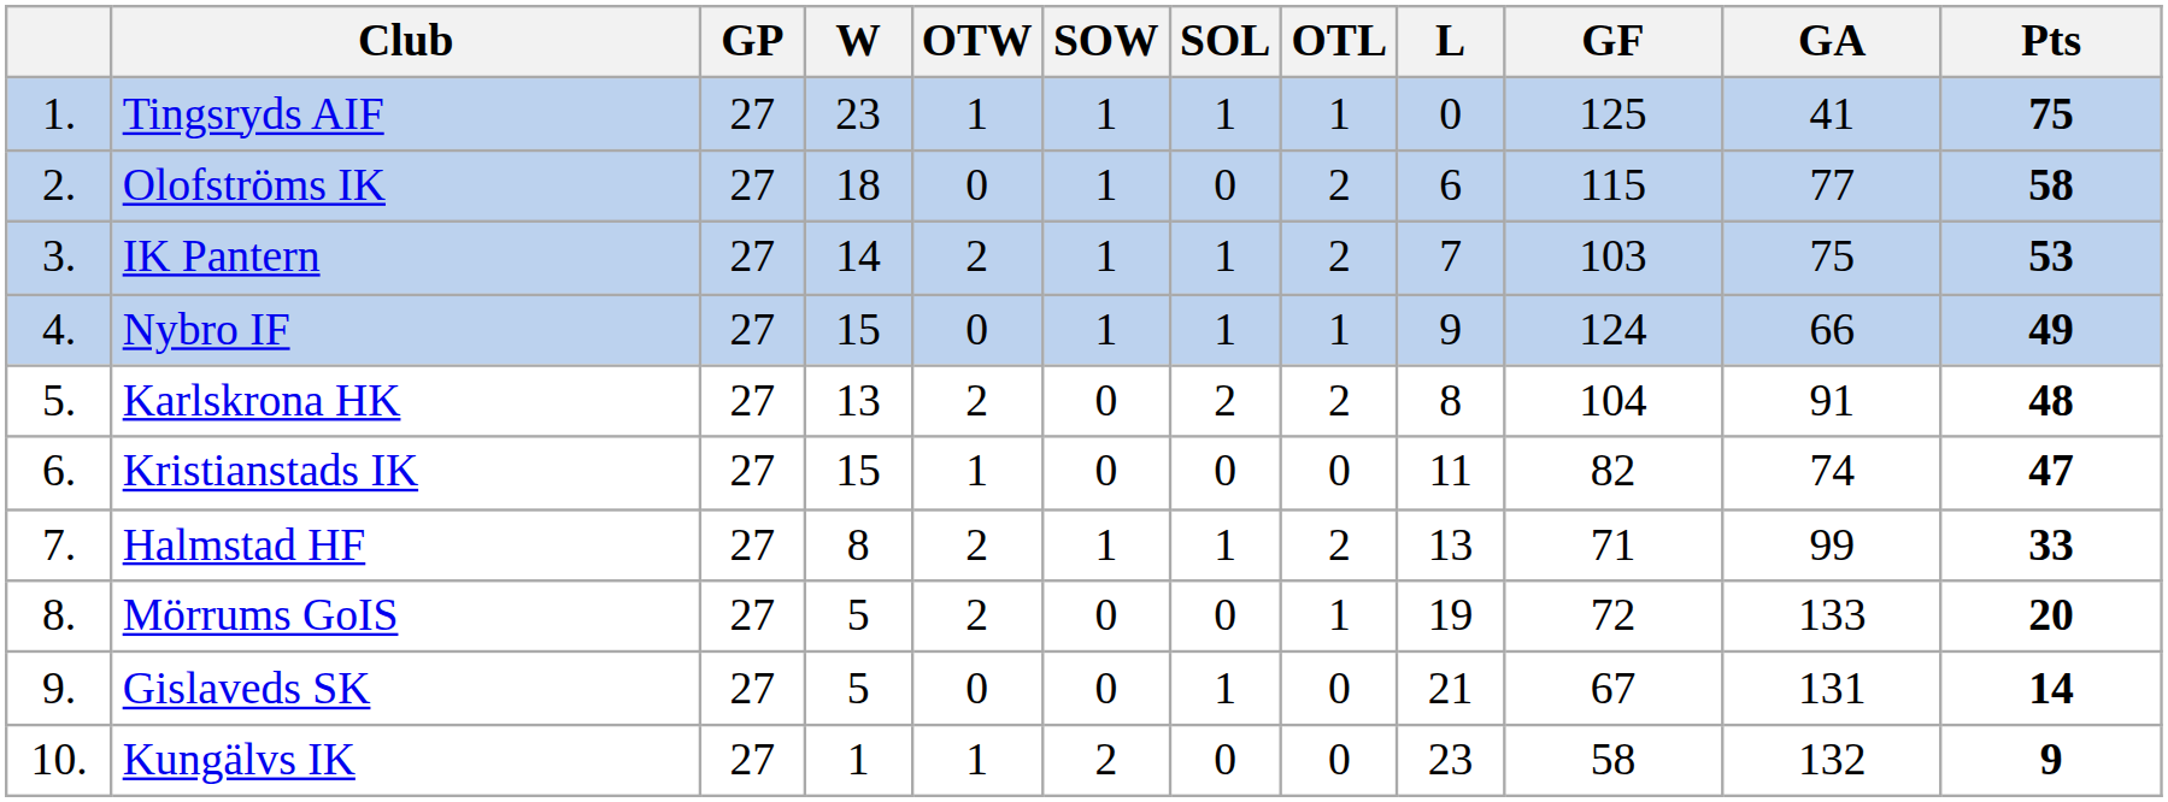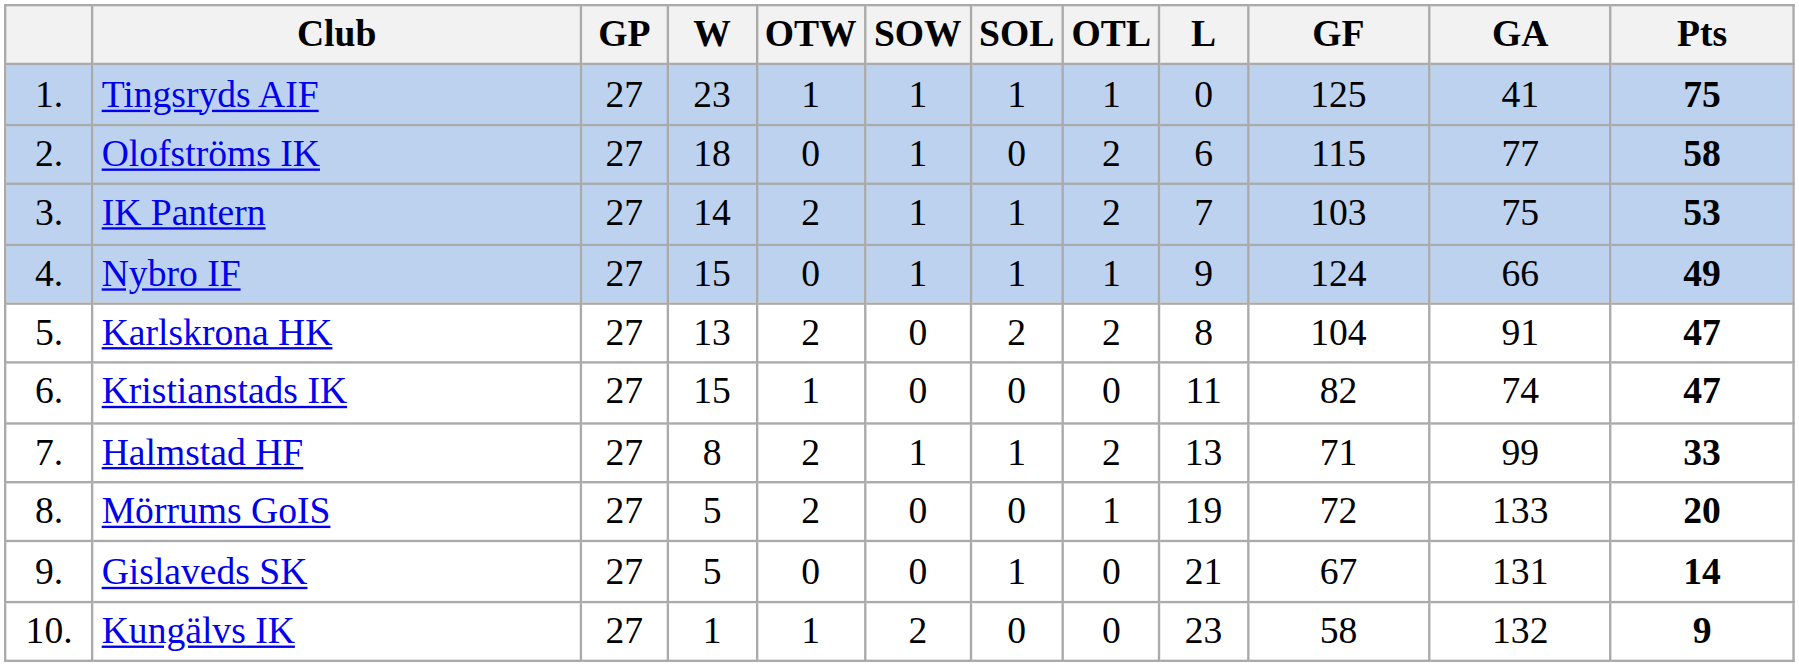Karlskrona HK | Pts: 48 -> 47
